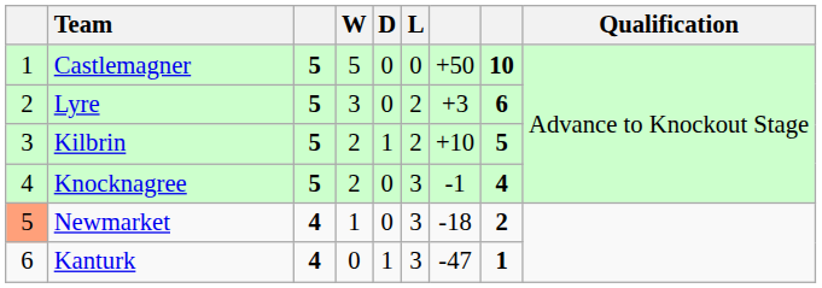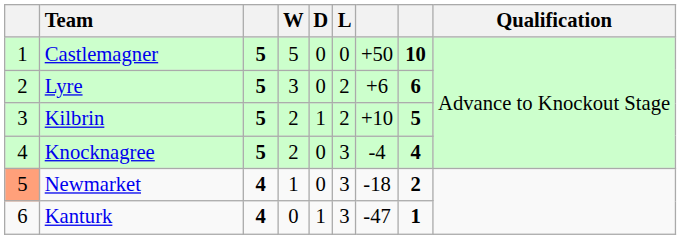Lyre | column 7: +3 -> +6
Knocknagree | column 7: -1 -> -4
